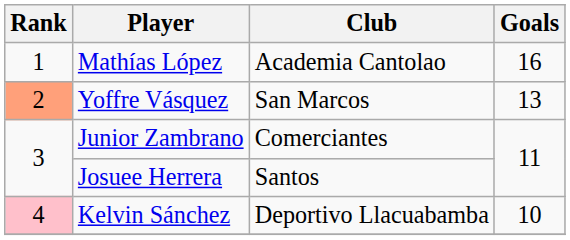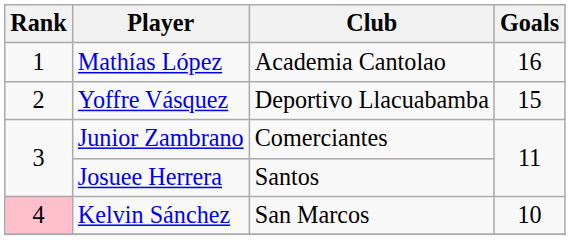Yoffre Vásquez | Rank: lightsalmon background -> no background
Yoffre Vásquez | Club: San Marcos -> Deportivo Llacuabamba
Yoffre Vásquez | Goals: 13 -> 15
Kelvin Sánchez | Club: Deportivo Llacuabamba -> San Marcos
